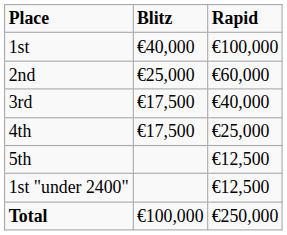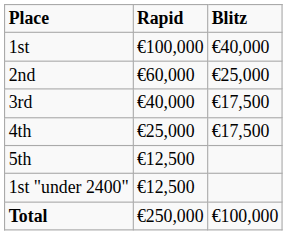columns swapped: Rapid <-> Blitz
